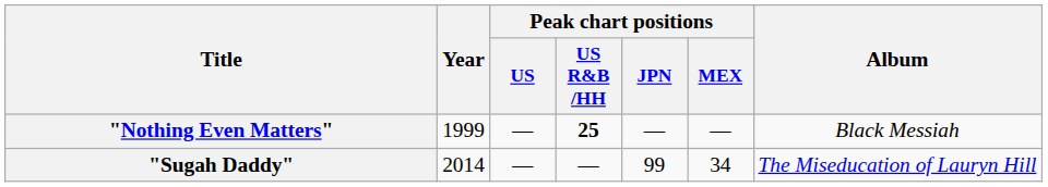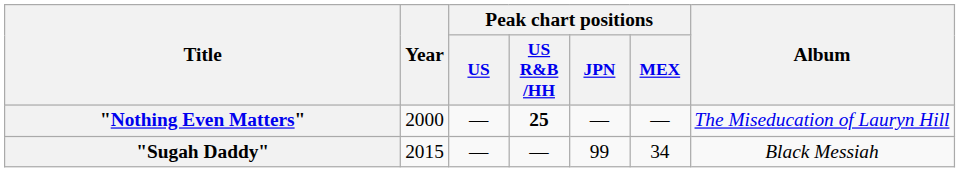"Nothing Even Matters" | Year: 1999 -> 2000
"Nothing Even Matters" | Album: Black Messiah -> The Miseducation of Lauryn Hill
"Sugah Daddy" | Year: 2014 -> 2015
"Sugah Daddy" | Album: The Miseducation of Lauryn Hill -> Black Messiah
